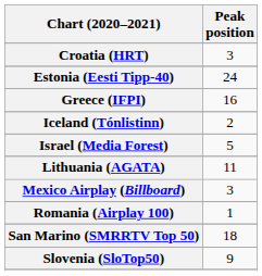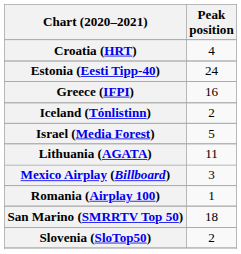Croatia (HRT) | Peak position: 3 -> 4
Slovenia (SloTop50) | Peak position: 9 -> 2
